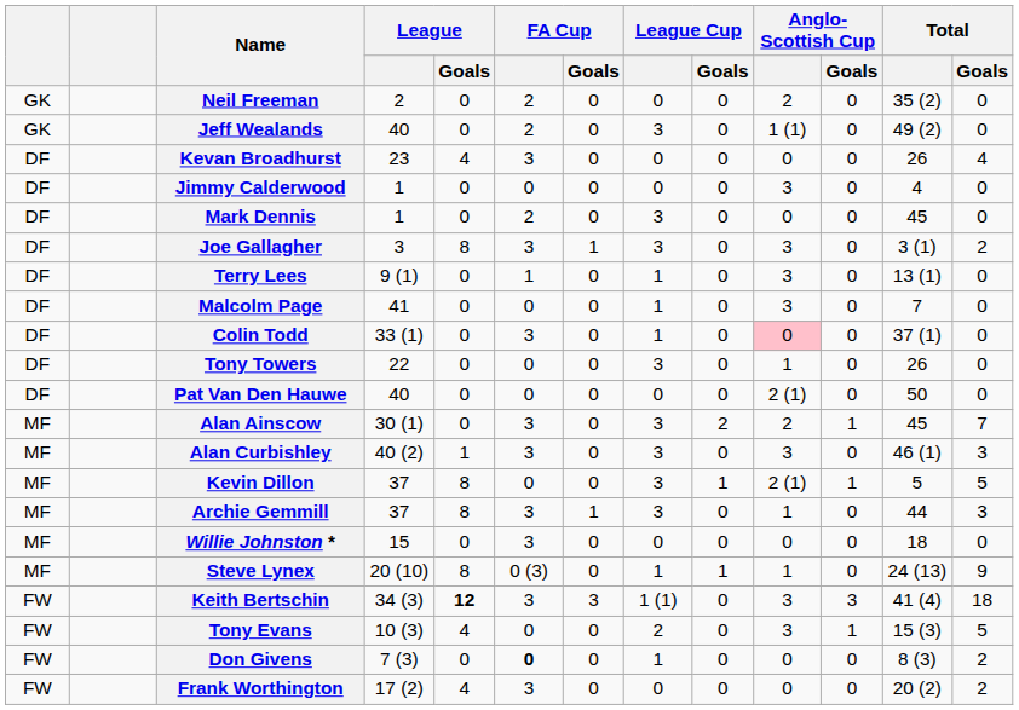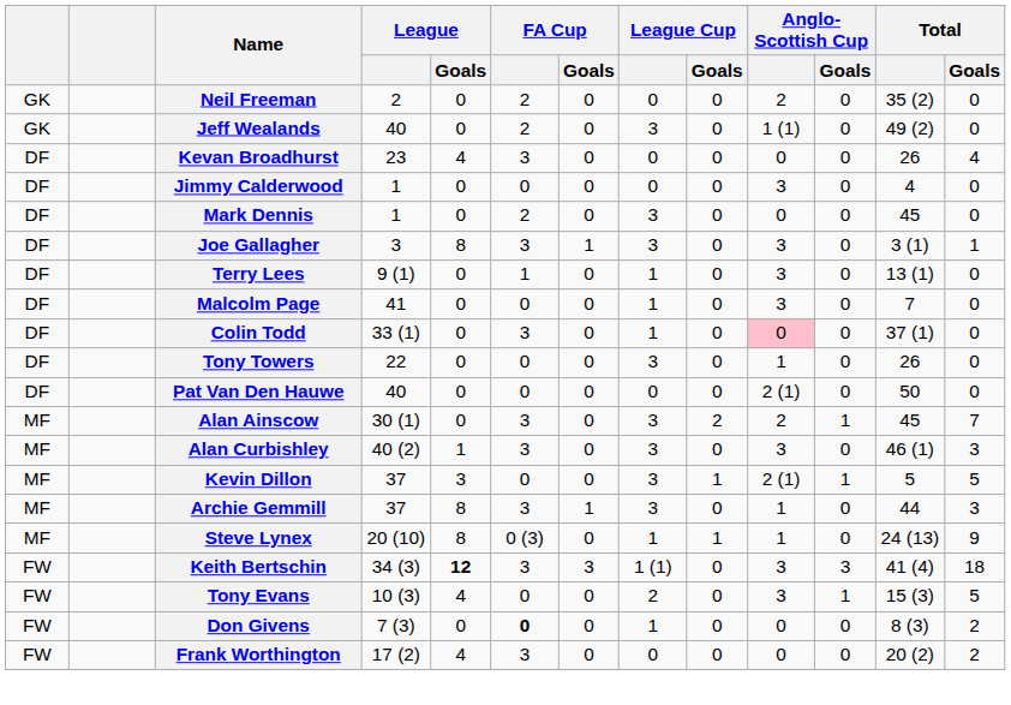Joe Gallagher | Total / Goals: 2 -> 1
Kevin Dillon | League / Goals: 8 -> 3
- row: MF | Willie Johnston * | 15 | 0 | 3 | 0 | 0 | 0 | 0 | 0 | 18 | 0
